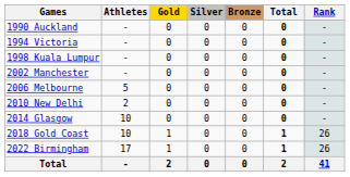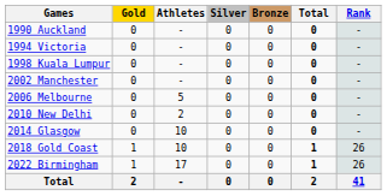columns swapped: Athletes <-> Gold
